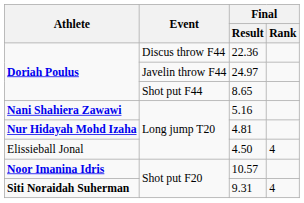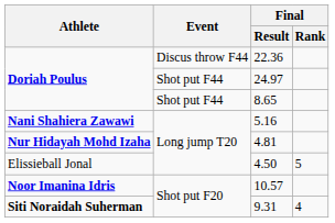24.97 | Event: Javelin throw F44 -> Shot put F44
4.50 | Final / Rank: 4 -> 5
